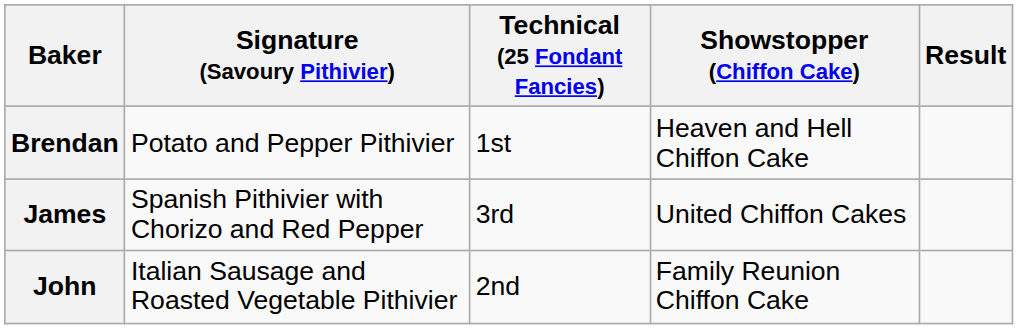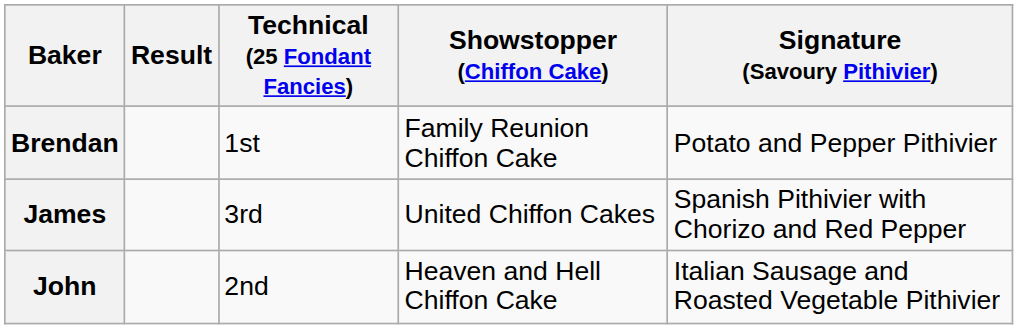columns swapped: Signature (Savoury Pithivier) <-> Result
Brendan | Showstopper (Chiffon Cake): Heaven and Hell Chiffon Cake -> Family Reunion Chiffon Cake
John | Showstopper (Chiffon Cake): Family Reunion Chiffon Cake -> Heaven and Hell Chiffon Cake
